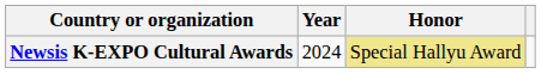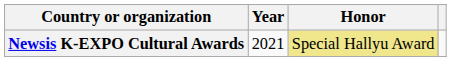Newsis K-EXPO Cultural Awards | Year: 2024 -> 2021
